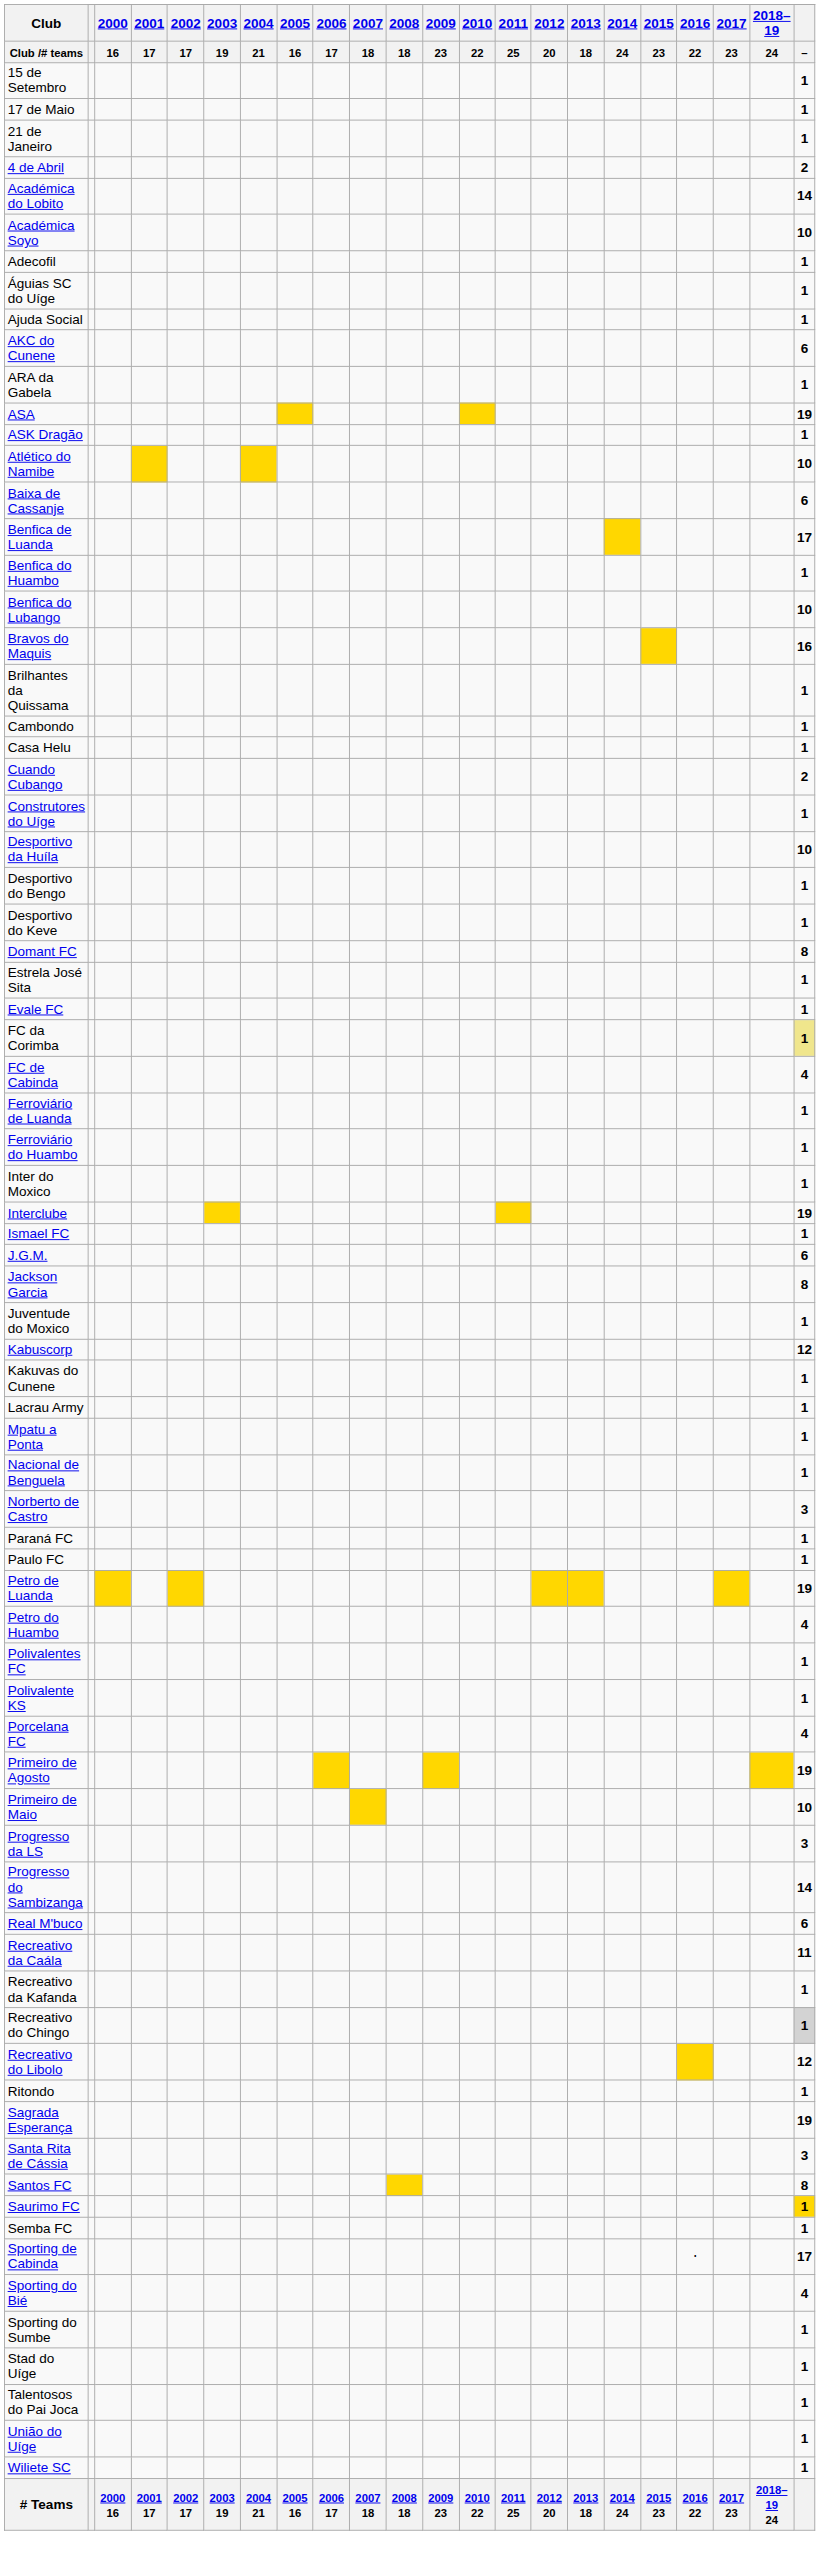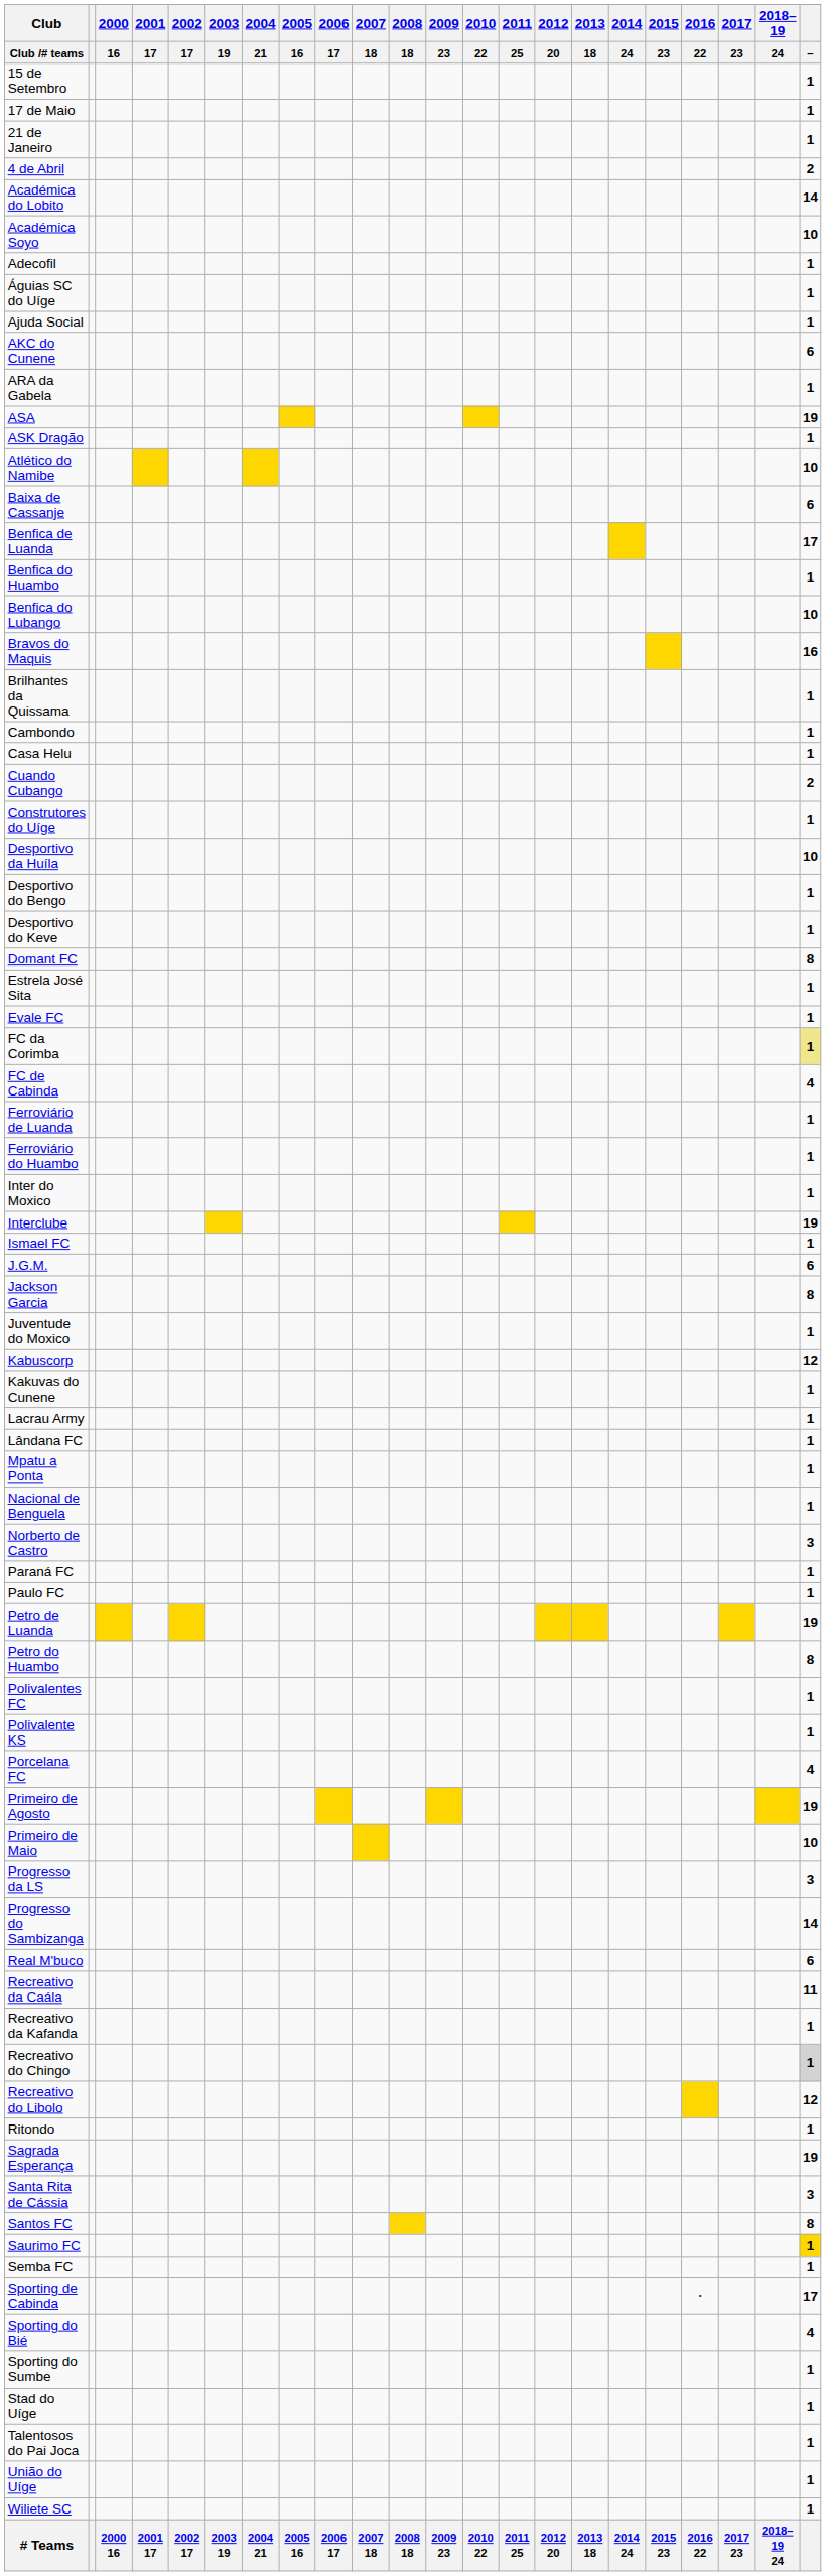+ row: Lândana FC | 1
Petro do Huambo | –: 4 -> 8
